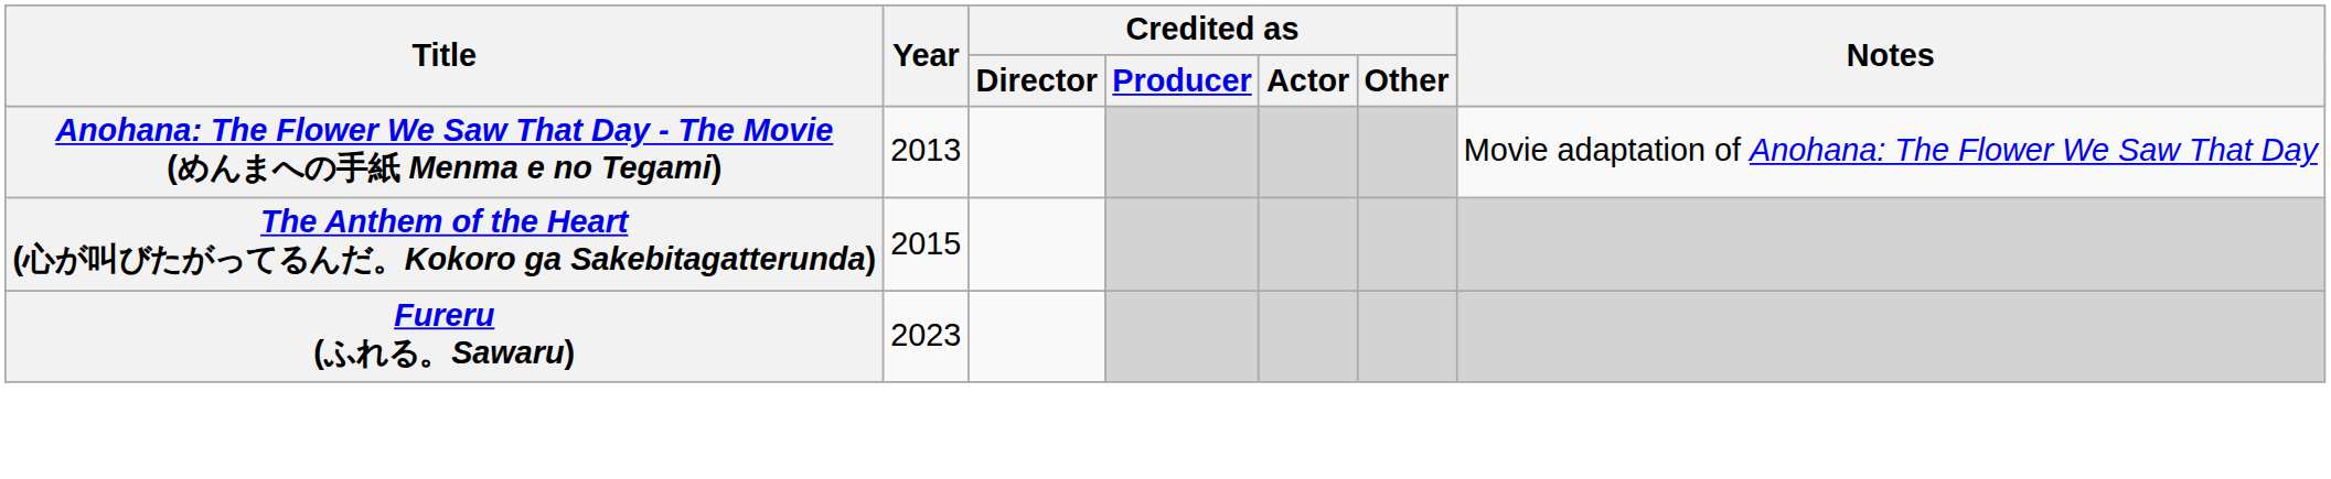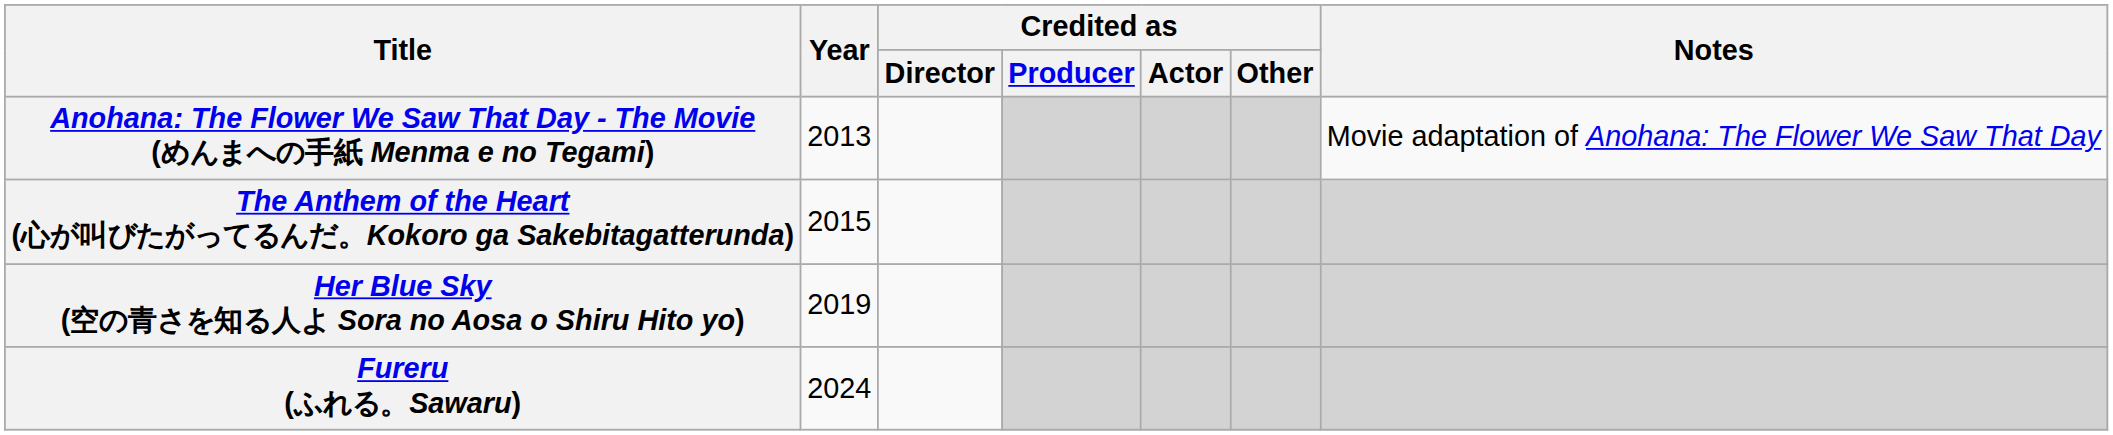+ row: Her Blue Sky (空の青さを知る人よ Sora no Aosa o Shiru Hito yo) | 2019
Fureru (ふれる。Sawaru) | Year: 2023 -> 2024
